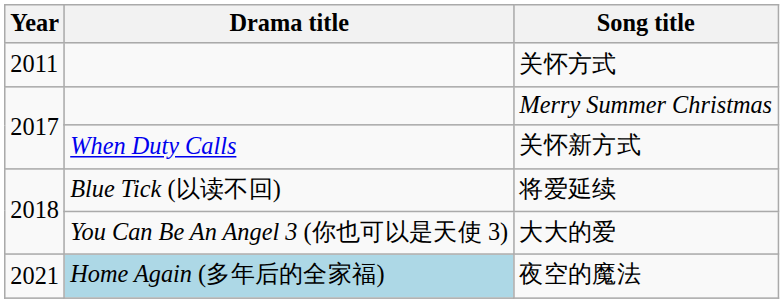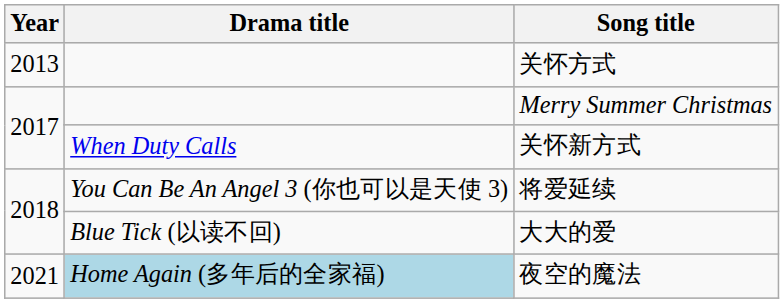关怀方式 | Year: 2011 -> 2013
将爱延续 | Drama title: Blue Tick (以读不回) -> You Can Be An Angel 3 (你也可以是天使 3)
大大的爱 | Drama title: You Can Be An Angel 3 (你也可以是天使 3) -> Blue Tick (以读不回)
